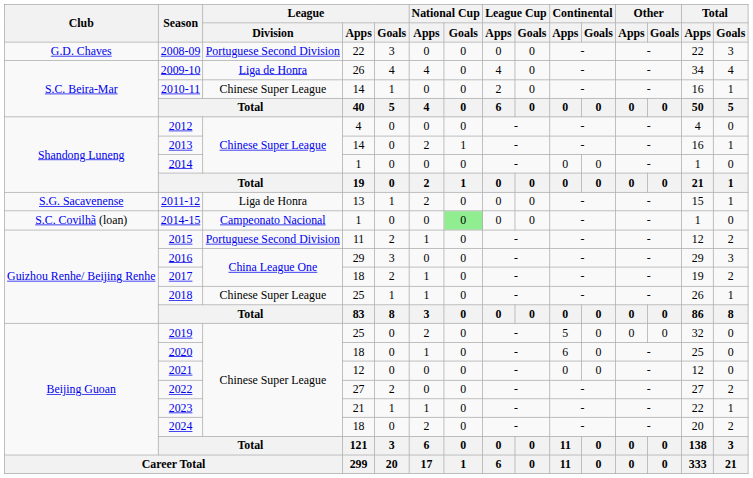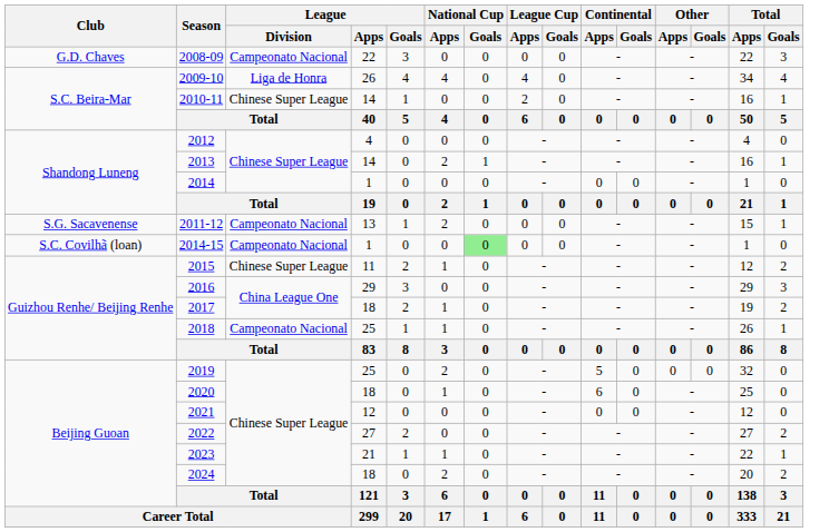2008-09 | League / Division: Portuguese Second Division -> Campeonato Nacional
2011-12 | League / Division: Liga de Honra -> Campeonato Nacional
2015 | League / Division: Portuguese Second Division -> Chinese Super League
2018 | League / Division: Chinese Super League -> Campeonato Nacional
